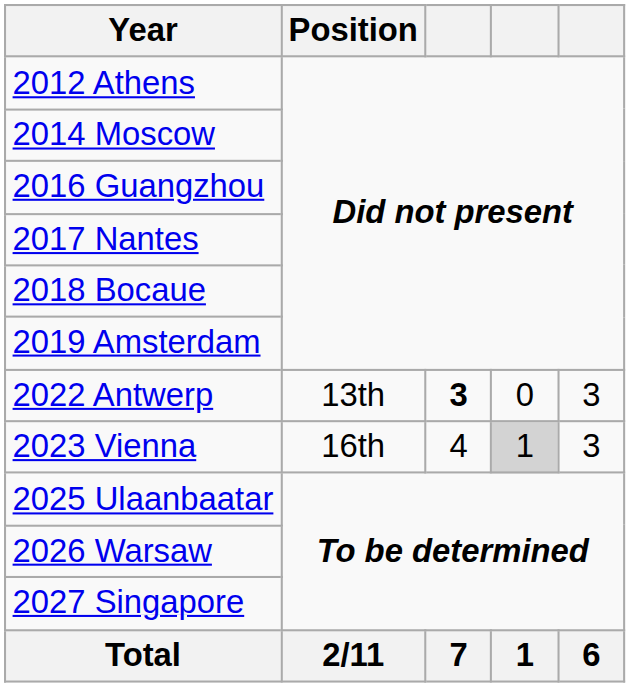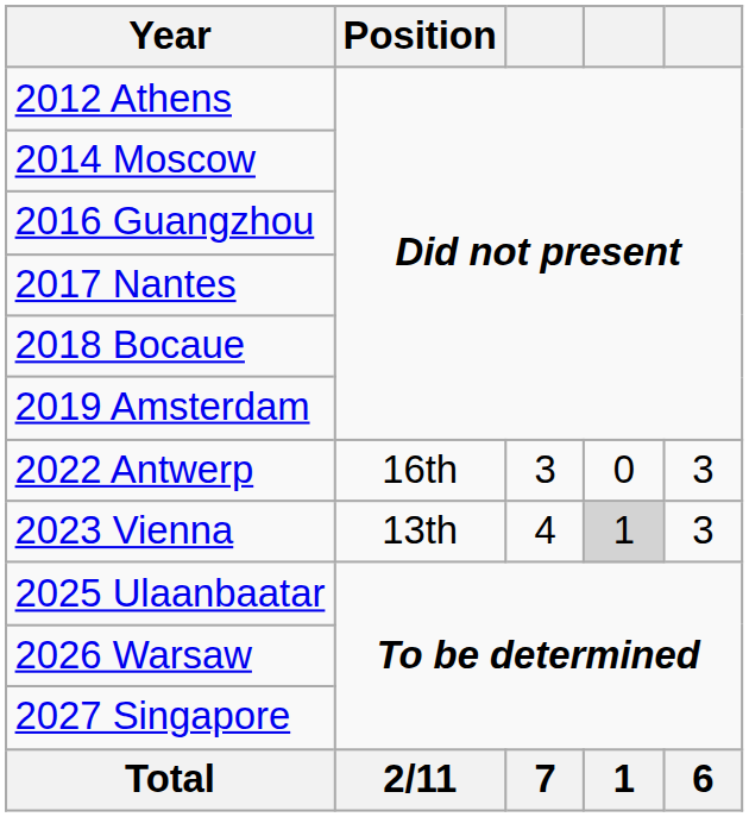2022 Antwerp | Position: 13th -> 16th
2022 Antwerp | column 3: bold -> normal
2023 Vienna | Position: 16th -> 13th
